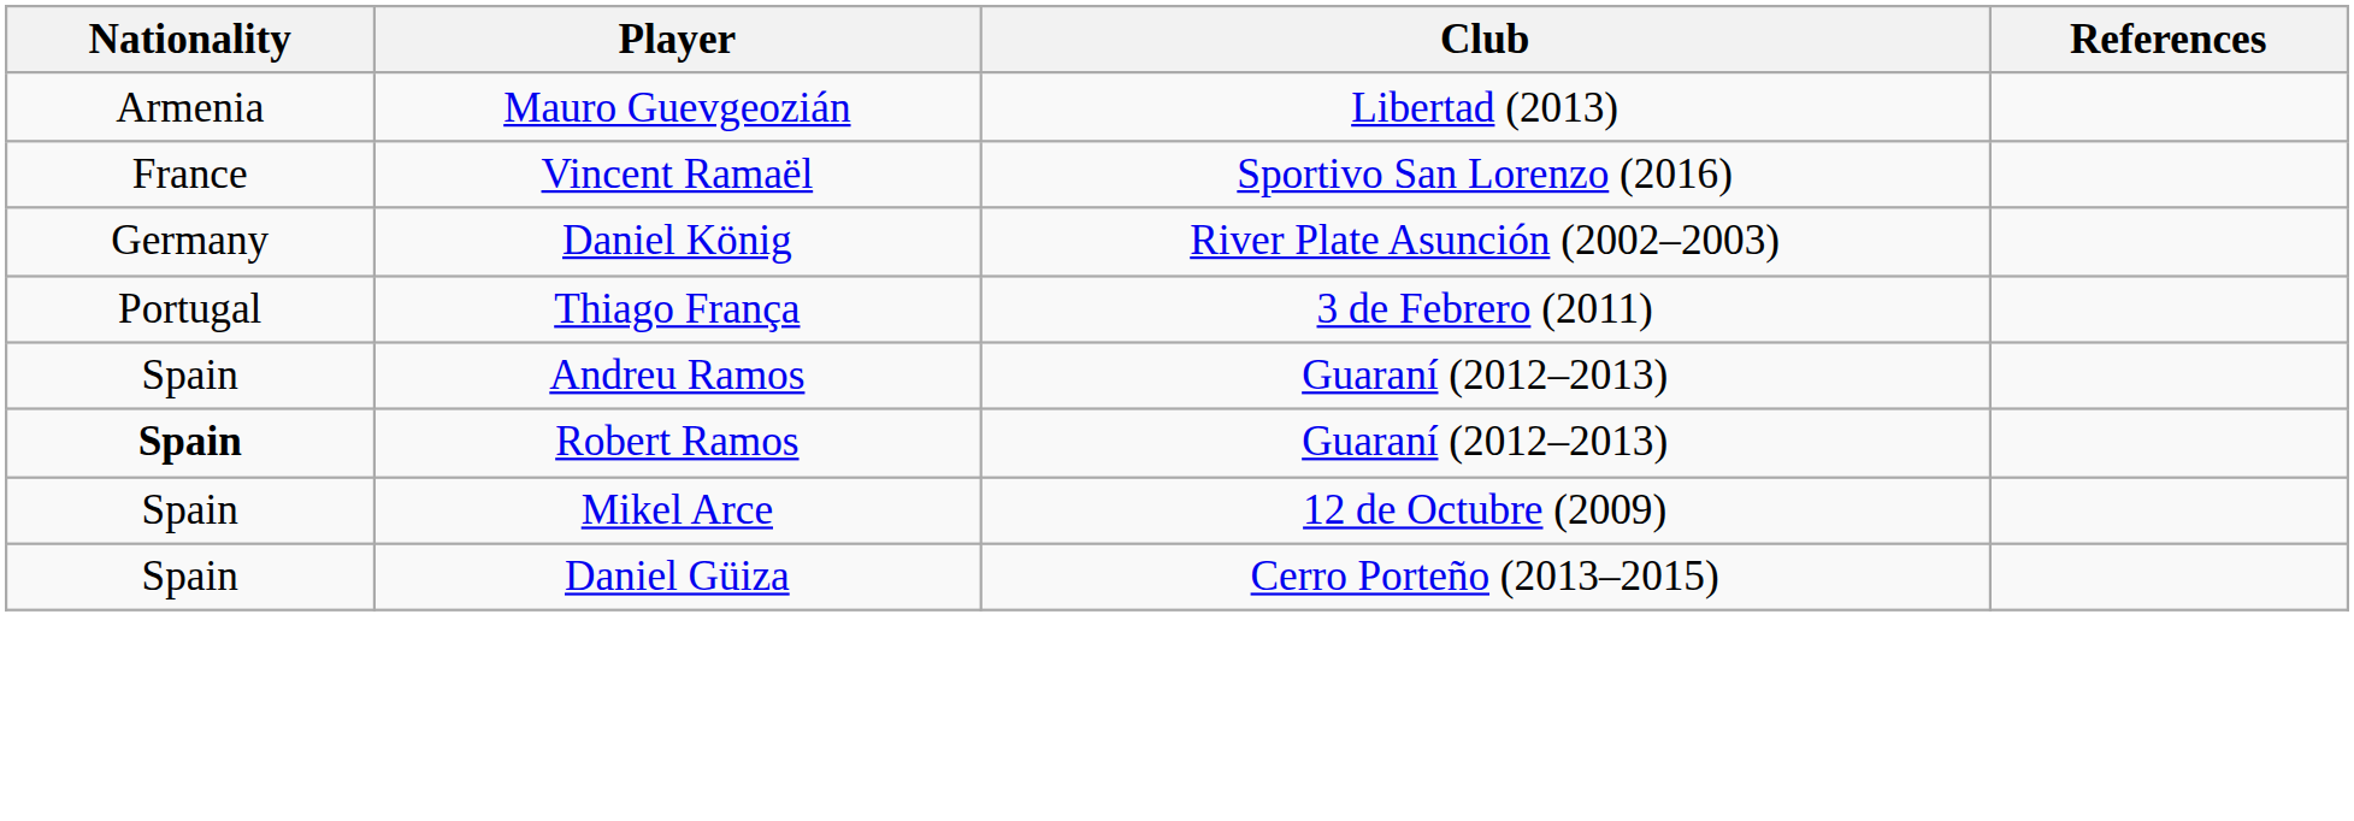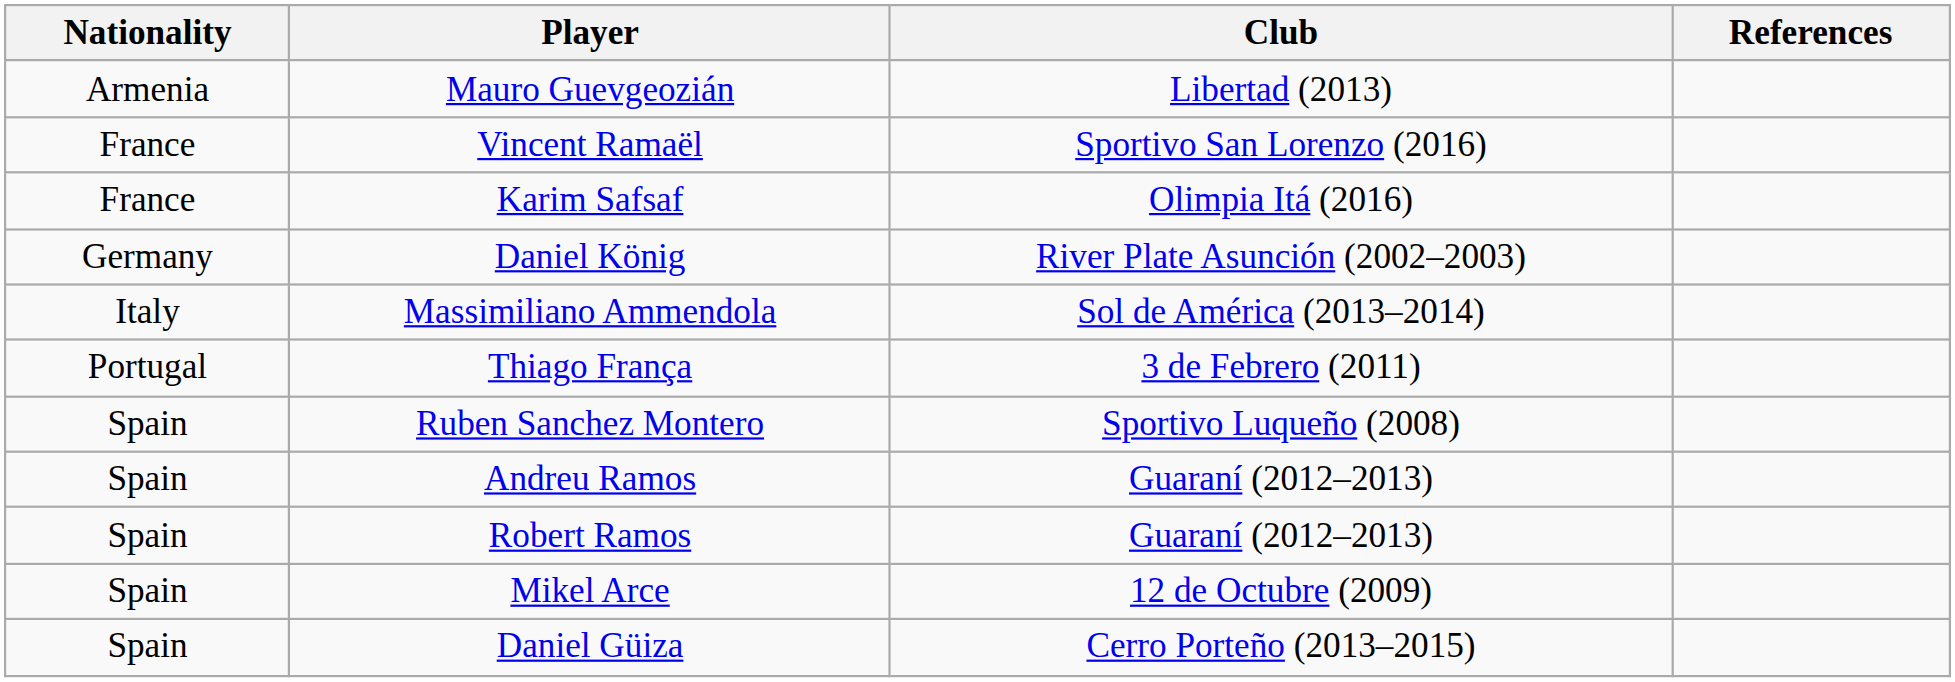+ row: France | Karim Safsaf | Olimpia Itá (2016)
+ row: Italy | Massimiliano Ammendola | Sol de América (2013–2014)
+ row: Spain | Ruben Sanchez Montero | Sportivo Luqueño (2008)
Robert Ramos | Nationality: bold -> normal
